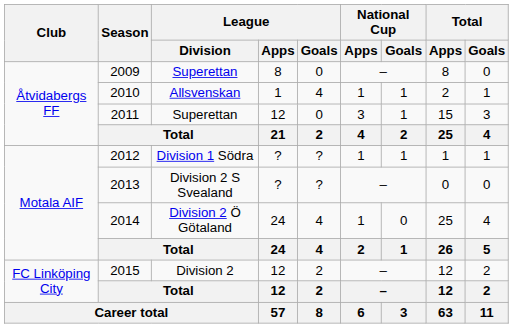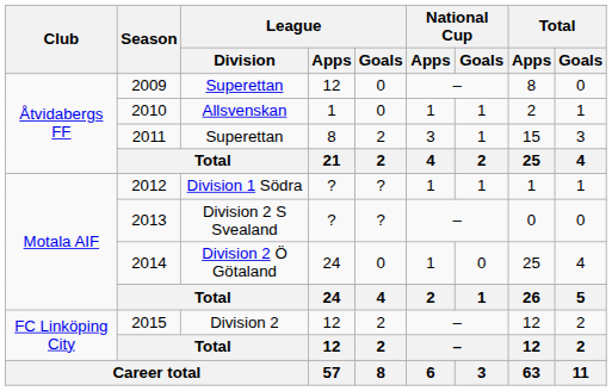2009 | League / Apps: 8 -> 12
2010 | League / Goals: 4 -> 0
2011 | League / Apps: 12 -> 8
2011 | League / Goals: 0 -> 2
2014 | League / Goals: 4 -> 0
